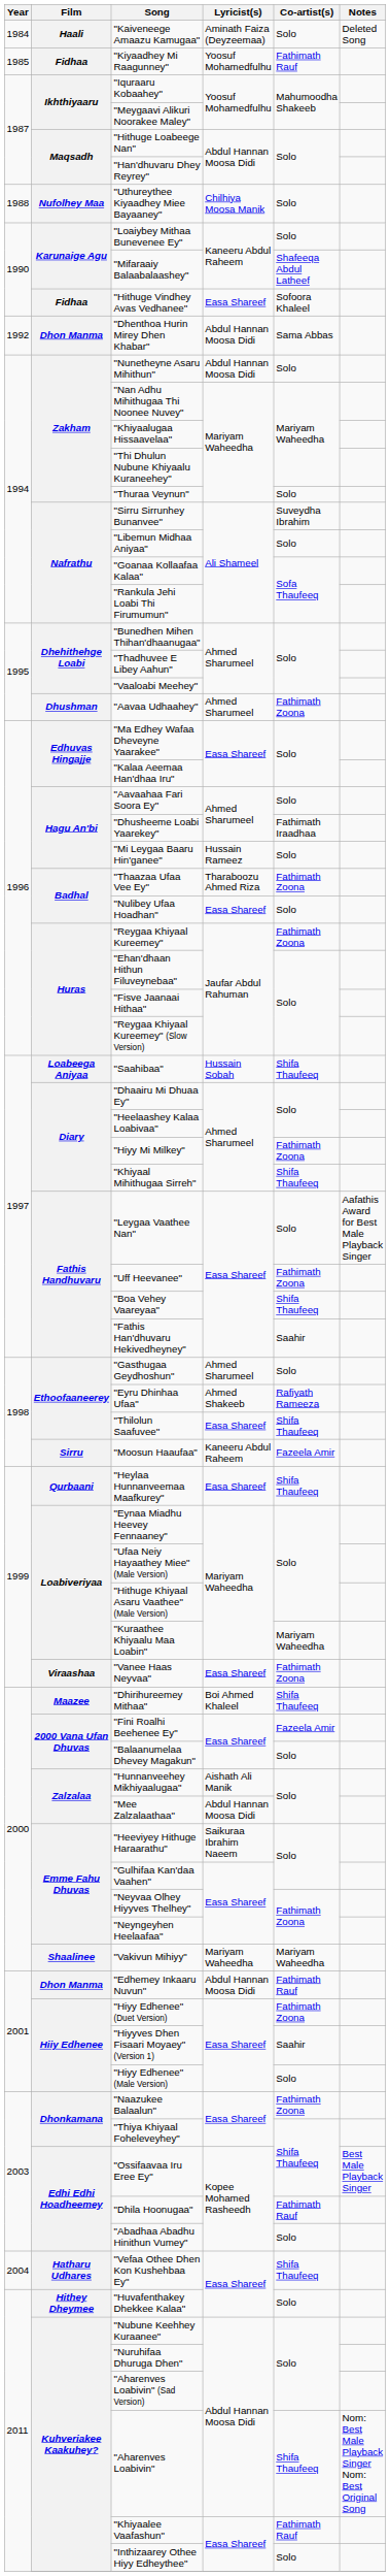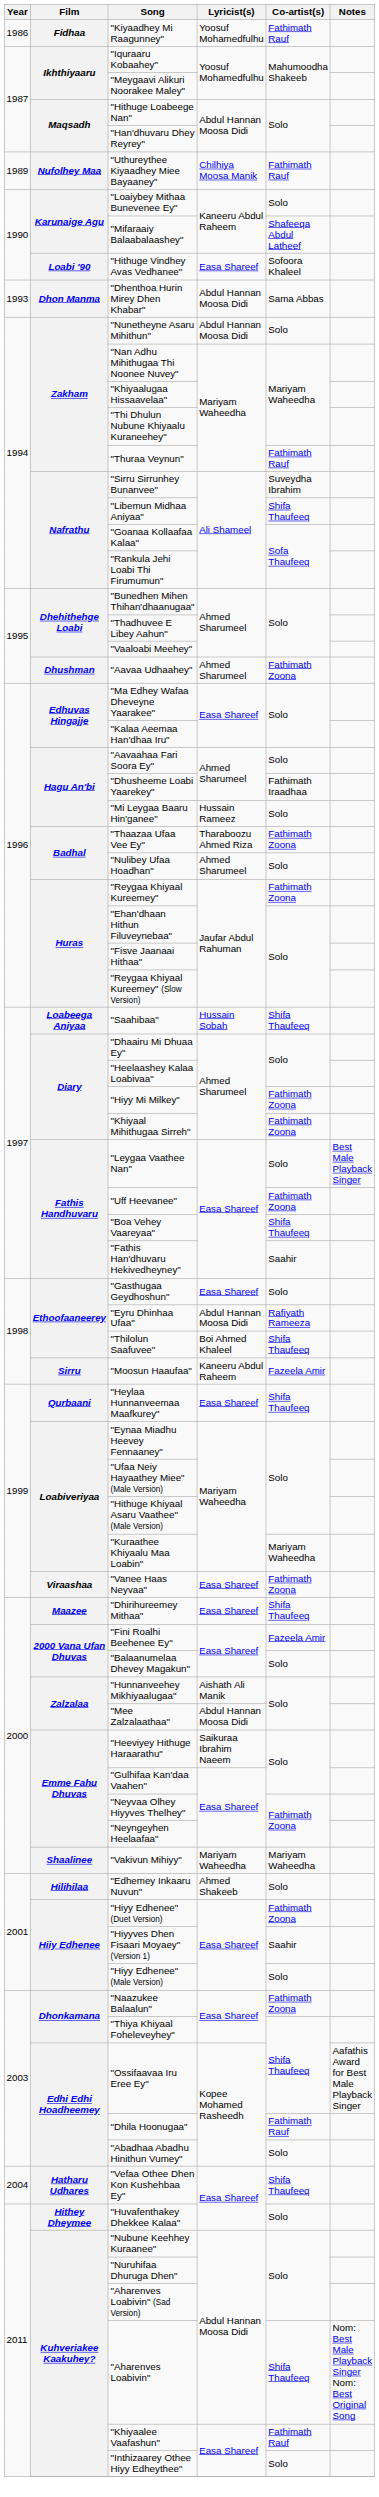- row: 1984 | Haali | "Kaiveneege Amaazu Kamugaa" | Aminath Faiza (Deyzeemaa) | Solo | Deleted Song
"Kiyaadhey Mi Raagunney" | Year: 1985 -> 1986
"Uthureythee Kiyaadhey Miee Bayaaney" | Year: 1988 -> 1989
"Uthureythee Kiyaadhey Miee Bayaaney" | Co-artist(s): Solo -> Fathimath Rauf
"Hithuge Vindhey Avas Vedhanee" | Film: Fidhaa -> Loabi '90
"Dhenthoa Hurin Mirey Dhen Khabar" | Year: 1992 -> 1993
"Thuraa Veynun" | Co-artist(s): Solo -> Fathimath Rauf
"Libemun Midhaa Aniyaa" | Co-artist(s): Solo -> Shifa Thaufeeq
"Nulibey Ufaa Hoadhan" | Lyricist(s): Easa Shareef -> Ahmed Sharumeel
"Khiyaal Mihithugaa Sirreh" | Co-artist(s): Shifa Thaufeeq -> Fathimath Zoona
"Leygaa Vaathee Nan" | Notes: Aafathis Award for Best Male Playback Singer -> Best Male Playback Singer
"Gasthugaa Geydhoshun" | Lyricist(s): Ahmed Sharumeel -> Easa Shareef
"Eyru Dhinhaa Ufaa" | Lyricist(s): Ahmed Shakeeb -> Abdul Hannan Moosa Didi
"Thilolun Saafuvee" | Lyricist(s): Easa Shareef -> Boi Ahmed Khaleel
"Dhirihureemey Mithaa" | Lyricist(s): Boi Ahmed Khaleel -> Easa Shareef
"Edhemey Inkaaru Nuvun" | Film: Dhon Manma -> Hilihilaa
"Edhemey Inkaaru Nuvun" | Lyricist(s): Abdul Hannan Moosa Didi -> Ahmed Shakeeb
"Edhemey Inkaaru Nuvun" | Co-artist(s): Fathimath Rauf -> Solo
"Ossifaavaa Iru Eree Ey" | Notes: Best Male Playback Singer -> Aafathis Award for Best Male Playback Singer
